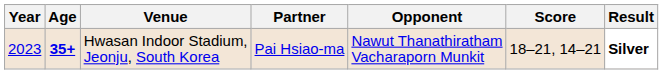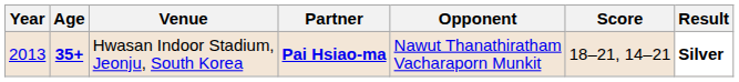Hwasan Indoor Stadium, Jeonju, South Korea | Year: 2023 -> 2013
Hwasan Indoor Stadium, Jeonju, South Korea | Partner: normal -> bold
